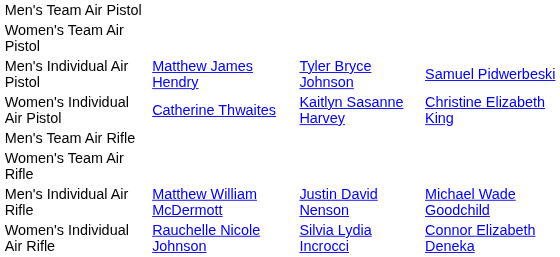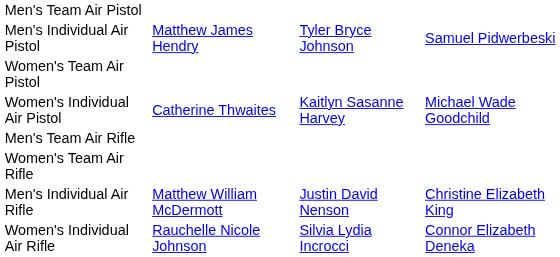rows swapped: Women's Team Air Pistol <-> Men's Individual Air Pistol
Women's Individual Air Pistol | column 4: Christine Elizabeth King -> Michael Wade Goodchild
Men's Individual Air Rifle | column 4: Michael Wade Goodchild -> Christine Elizabeth King
